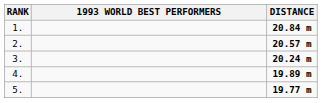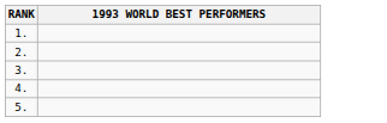- column: DISTANCE | 20.84 m | 20.57 m | 20.24 m | 19.89 m | 19.77 m
